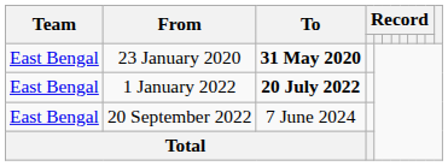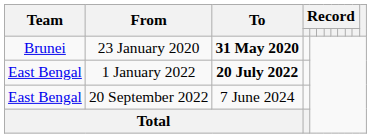23 January 2020 | Team: East Bengal -> Brunei
